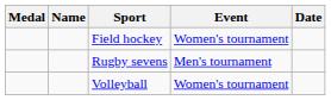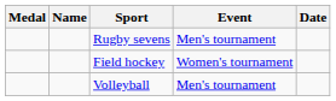rows swapped: Field hockey <-> Rugby sevens
Volleyball | Event: Women's tournament -> Men's tournament
